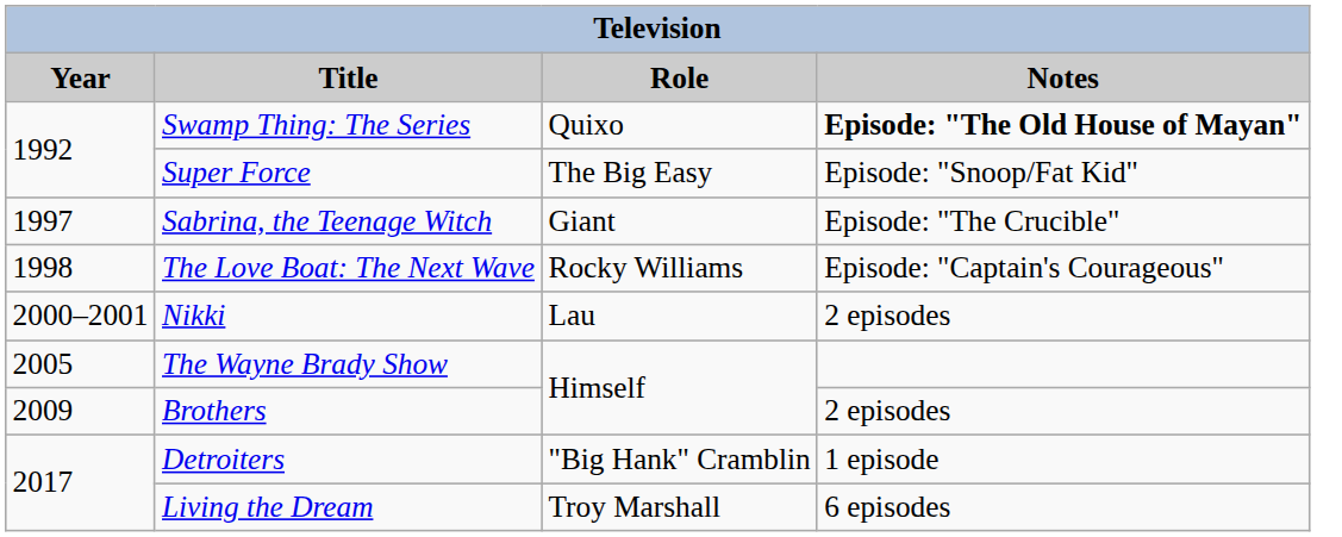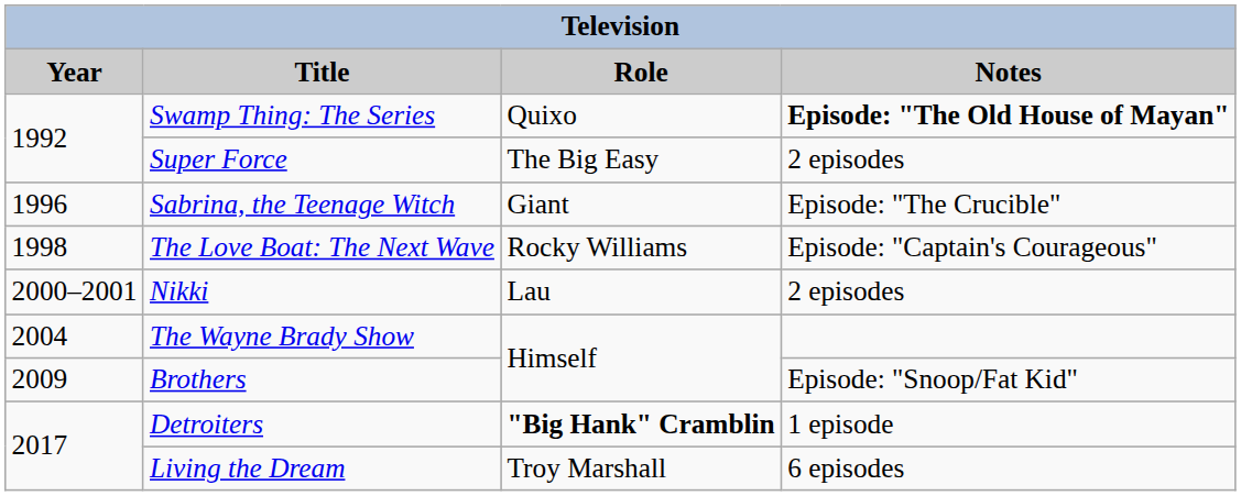Super Force | Notes: Episode: "Snoop/Fat Kid" -> 2 episodes
Sabrina, the Teenage Witch | Year: 1997 -> 1996
The Wayne Brady Show | Year: 2005 -> 2004
Brothers | Notes: 2 episodes -> Episode: "Snoop/Fat Kid"
Detroiters | Role: normal -> bold
